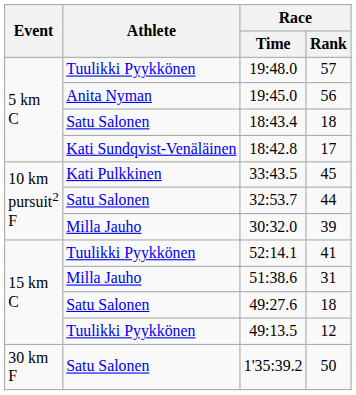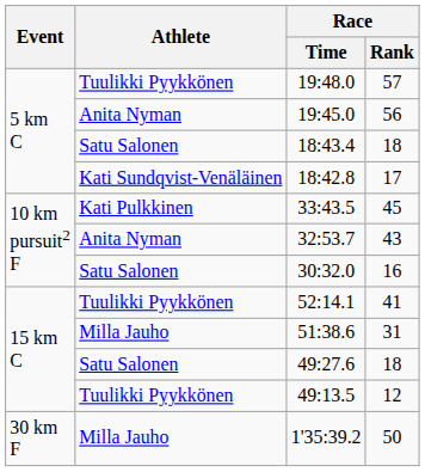32:53.7 | Athlete: Satu Salonen -> Anita Nyman
32:53.7 | Race / Rank: 44 -> 43
30:32.0 | Athlete: Milla Jauho -> Satu Salonen
30:32.0 | Race / Rank: 39 -> 16
1'35:39.2 | Athlete: Satu Salonen -> Milla Jauho
